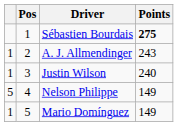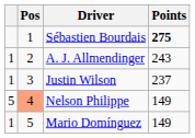Justin Wilson | Points: 240 -> 237
Nelson Philippe | Pos: no background -> lightsalmon background
